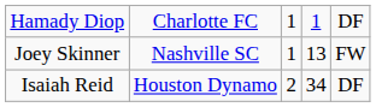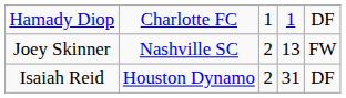Joey Skinner | column 3: 1 -> 2
Isaiah Reid | column 4: 34 -> 31
